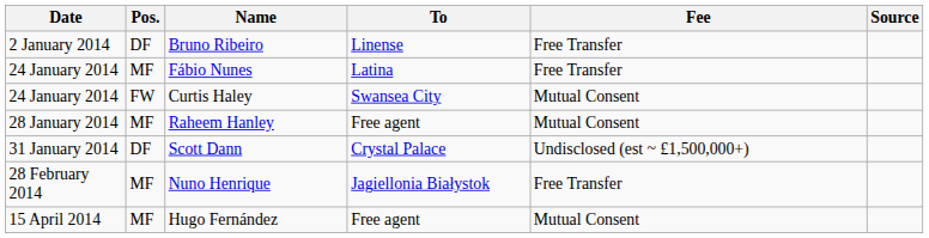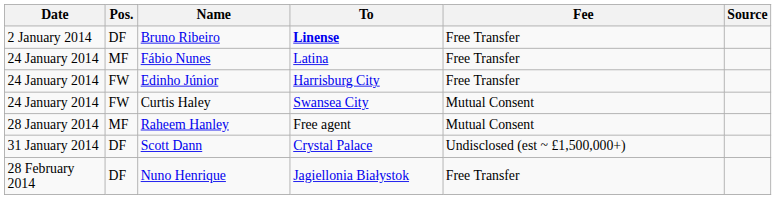Bruno Ribeiro | To: normal -> bold
+ row: 24 January 2014 | FW | Edinho Júnior | Harrisburg City | Free Transfer
Nuno Henrique | Pos.: MF -> DF
- row: 15 April 2014 | MF | Hugo Fernández | Free agent | Mutual Consent
